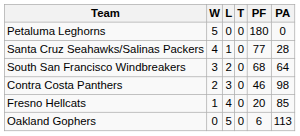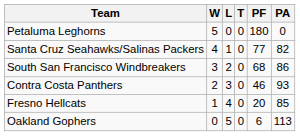Santa Cruz Seahawks/Salinas Packers | PA: 28 -> 82
South San Francisco Windbreakers | PA: 64 -> 86
Contra Costa Panthers | PA: 98 -> 93
